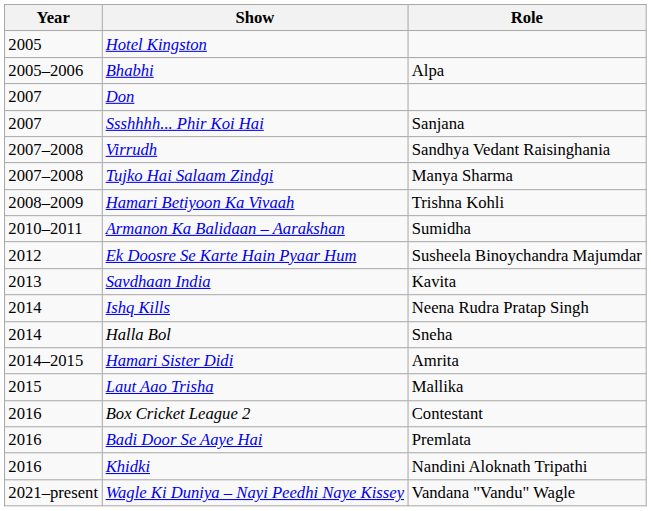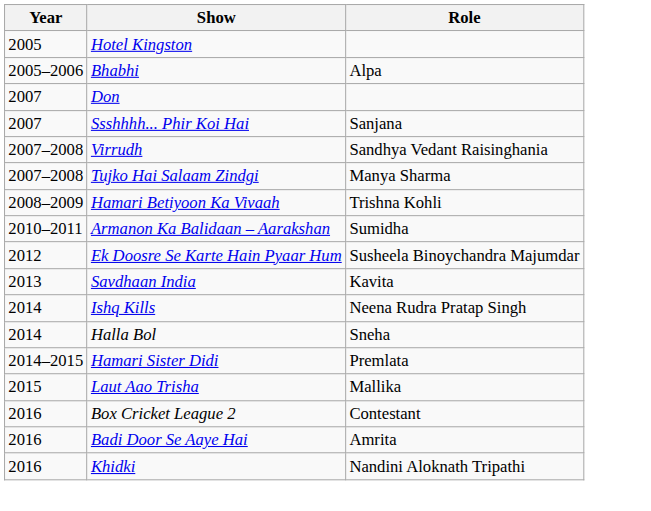Hamari Sister Didi | Role: Amrita -> Premlata
Badi Door Se Aaye Hai | Role: Premlata -> Amrita
- row: 2021–present | Wagle Ki Duniya – Nayi Peedhi Naye Kissey | Vandana "Vandu" Wagle
